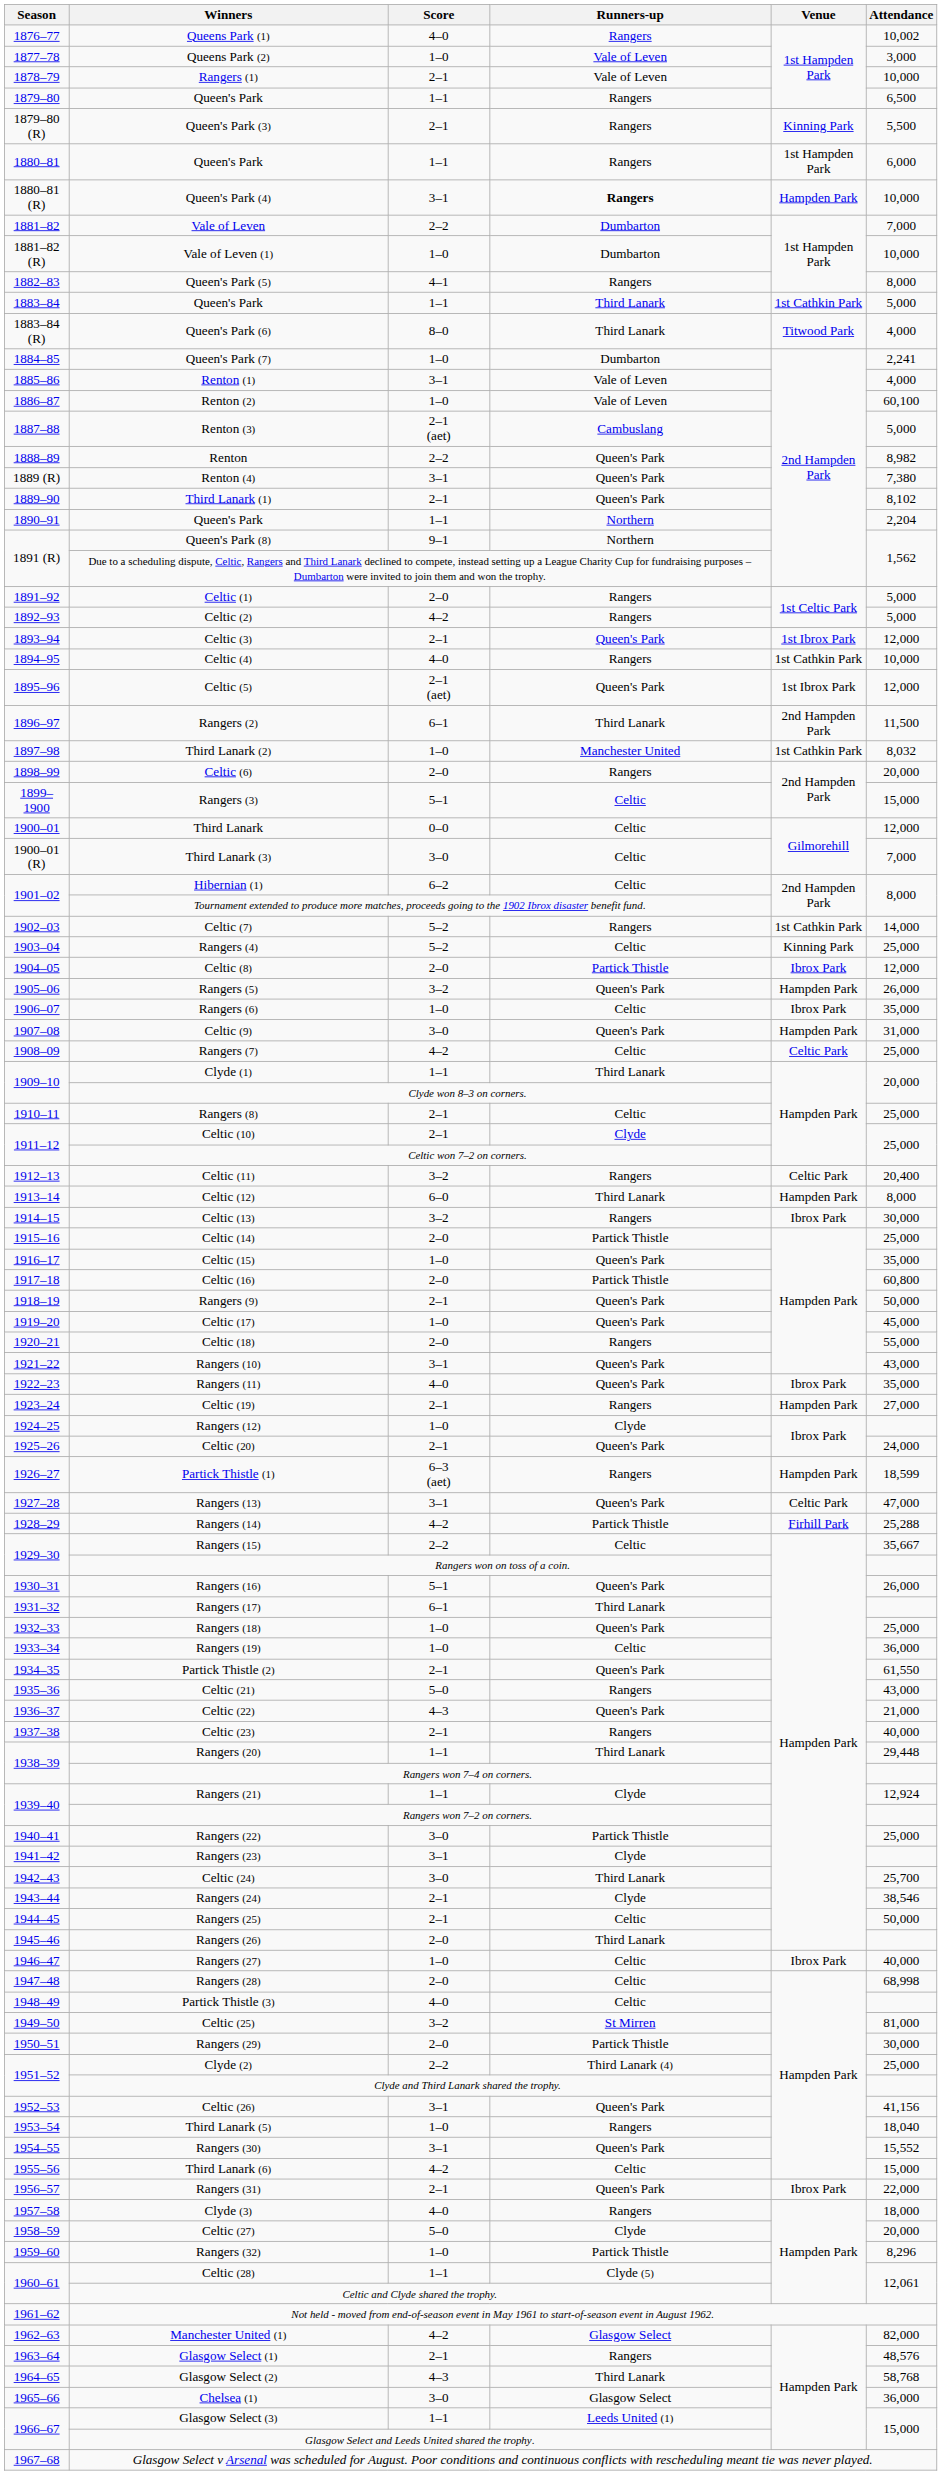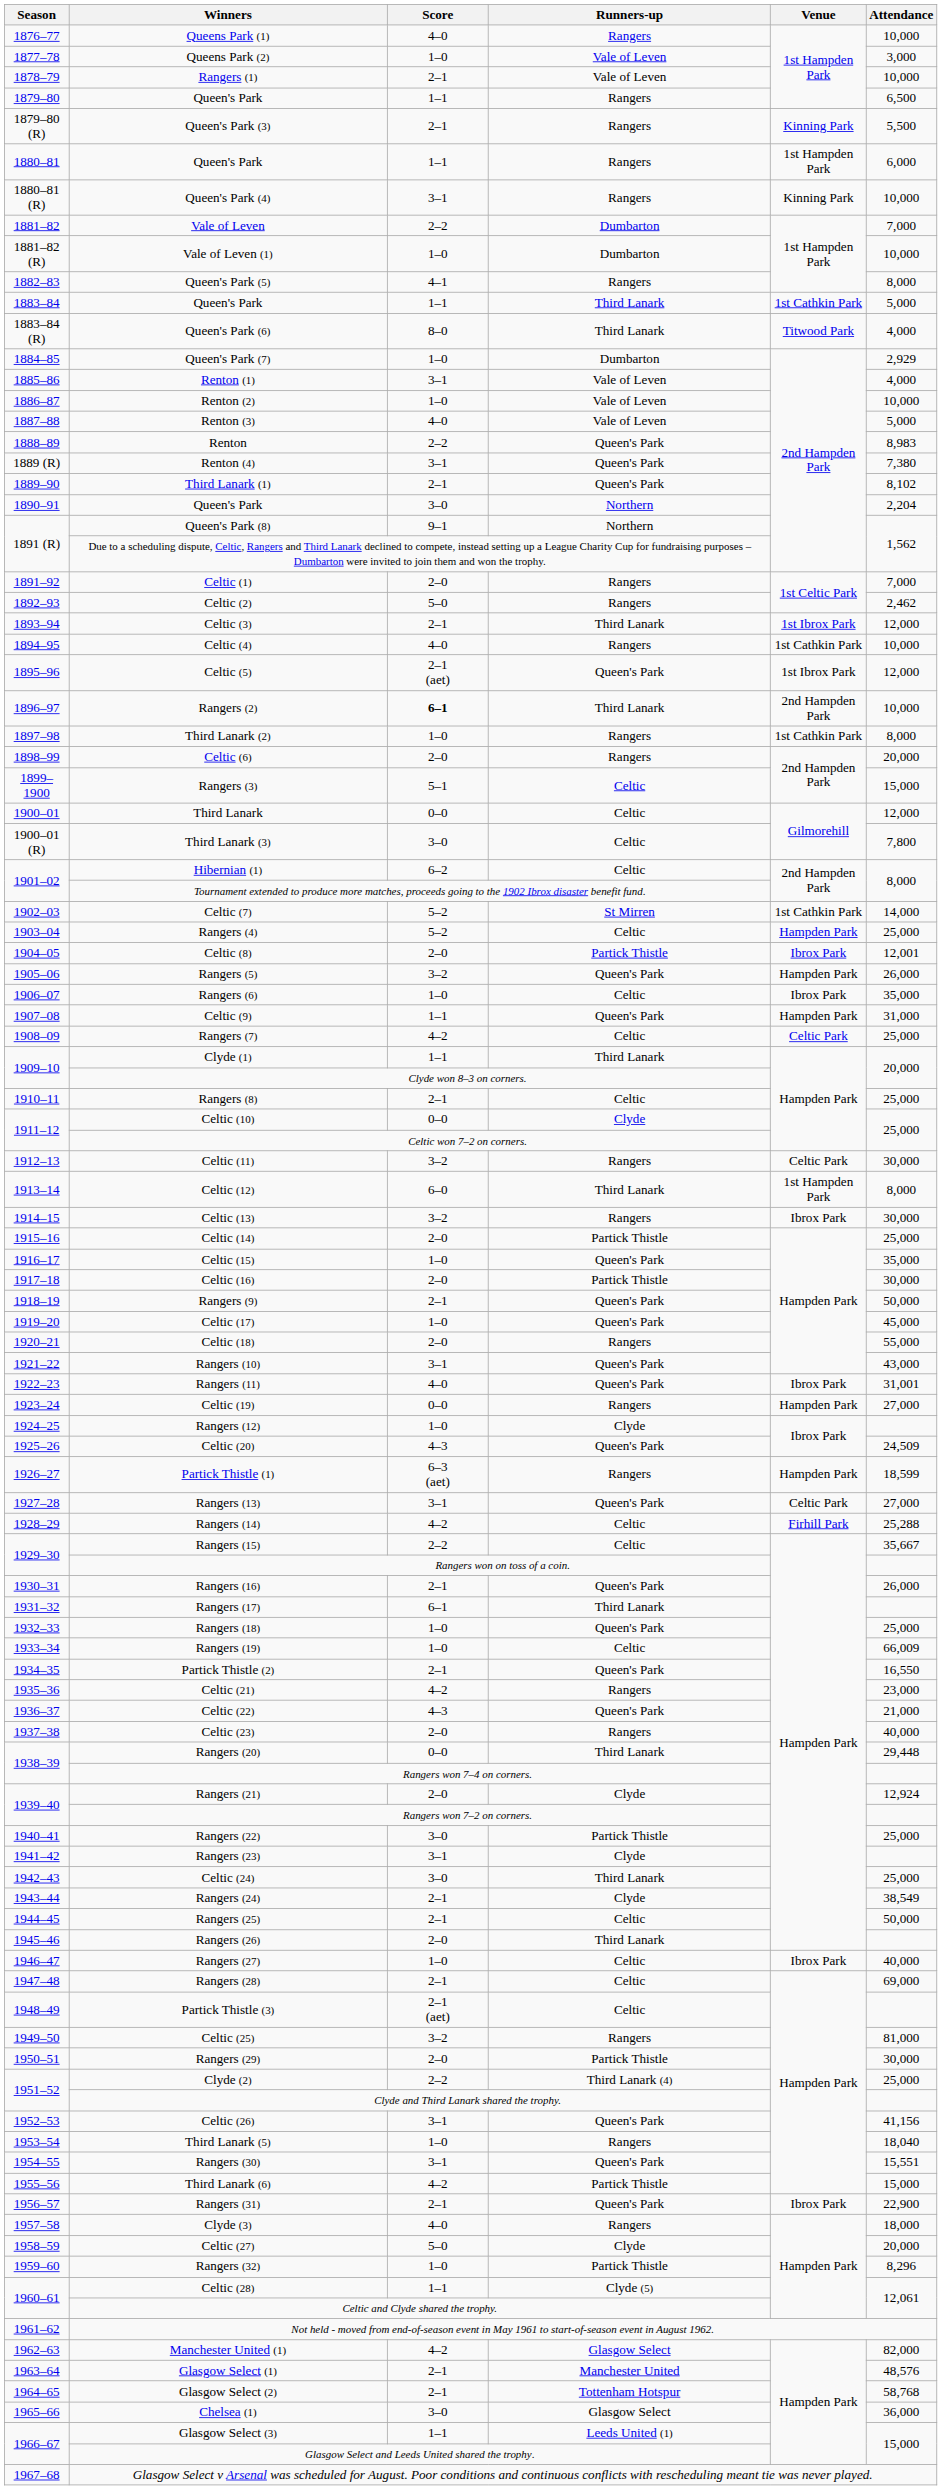Queens Park (1) | Attendance: 10,002 -> 10,000
Queen's Park (4) | Runners-up: bold -> normal
Queen's Park (4) | Venue: Hampden Park -> Kinning Park
Queen's Park (7) | Attendance: 2,241 -> 2,929
Renton (2) | Attendance: 60,100 -> 10,000
Renton (3) | Score: 2–1 (aet) -> 4–0
Renton (3) | Runners-up: Cambuslang -> Vale of Leven
Renton | Attendance: 8,982 -> 8,983
1890–91 / Queen's Park | Score: 1–1 -> 3–0
Celtic (1) | Attendance: 5,000 -> 7,000
Celtic (2) | Score: 4–2 -> 5–0
Celtic (2) | Attendance: 5,000 -> 2,462
Celtic (3) | Runners-up: Queen's Park -> Third Lanark
Rangers (2) | Score: normal -> bold
Rangers (2) | Attendance: 11,500 -> 10,000
Third Lanark (2) | Runners-up: Manchester United -> Rangers
Third Lanark (2) | Attendance: 8,032 -> 8,000
Third Lanark (3) | Attendance: 7,000 -> 7,800
Celtic (7) | Runners-up: Rangers -> St Mirren
Rangers (4) | Venue: Kinning Park -> Hampden Park
Celtic (8) | Attendance: 12,000 -> 12,001
Celtic (9) | Score: 3–0 -> 1–1
Celtic (10) | Score: 2–1 -> 0–0
Celtic (11) | Attendance: 20,400 -> 30,000
Celtic (12) | Venue: Hampden Park -> 1st Hampden Park
Celtic (16) | Attendance: 60,800 -> 30,000
Rangers (11) | Attendance: 35,000 -> 31,001
Celtic (19) | Score: 2–1 -> 0–0
Celtic (20) | Score: 2–1 -> 4–3
Celtic (20) | Attendance: 24,000 -> 24,509
Rangers (13) | Attendance: 47,000 -> 27,000
Rangers (14) | Runners-up: Partick Thistle -> Celtic
Rangers (16) | Score: 5–1 -> 2–1
Rangers (19) | Attendance: 36,000 -> 66,009
Partick Thistle (2) | Attendance: 61,550 -> 16,550
Celtic (21) | Score: 5–0 -> 4–2
Celtic (21) | Attendance: 43,000 -> 23,000
Celtic (23) | Score: 2–1 -> 2–0
Rangers (20) | Score: 1–1 -> 0–0
Rangers (21) | Score: 1–1 -> 2–0
Celtic (24) | Attendance: 25,700 -> 25,000
Rangers (24) | Attendance: 38,546 -> 38,549
Rangers (28) | Score: 2–0 -> 2–1
Rangers (28) | Attendance: 68,998 -> 69,000
Partick Thistle (3) | Score: 4–0 -> 2–1 (aet)
Celtic (25) | Runners-up: St Mirren -> Rangers
Rangers (30) | Attendance: 15,552 -> 15,551
Third Lanark (6) | Runners-up: Celtic -> Partick Thistle
Rangers (31) | Attendance: 22,000 -> 22,900
Glasgow Select (1) | Runners-up: Rangers -> Manchester United
Glasgow Select (2) | Score: 4–3 -> 2–1
Glasgow Select (2) | Runners-up: Third Lanark -> Tottenham Hotspur
